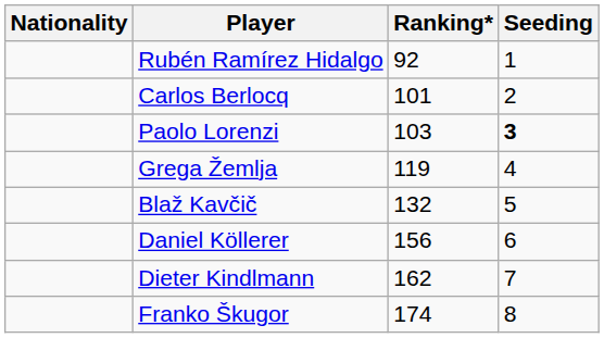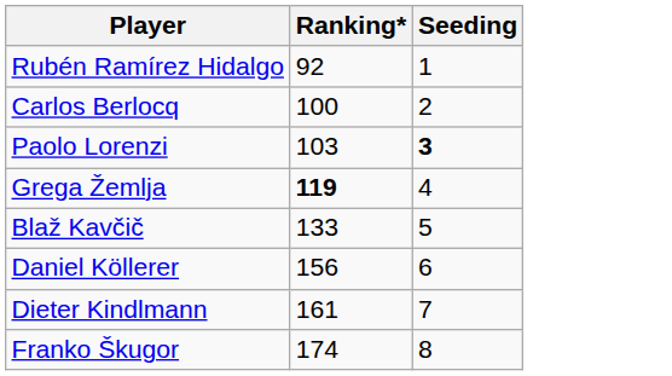- column: Nationality
Carlos Berlocq | Ranking*: 101 -> 100
Grega Žemlja | Ranking*: normal -> bold
Blaž Kavčič | Ranking*: 132 -> 133
Dieter Kindlmann | Ranking*: 162 -> 161
